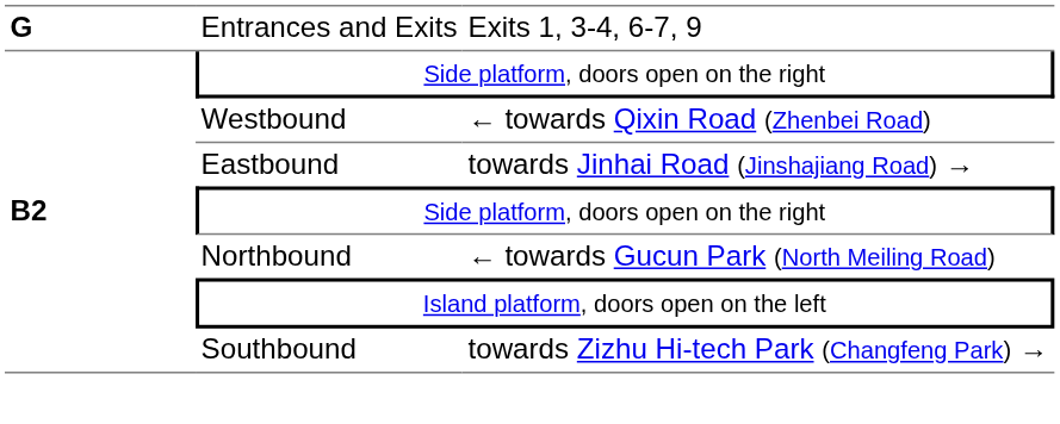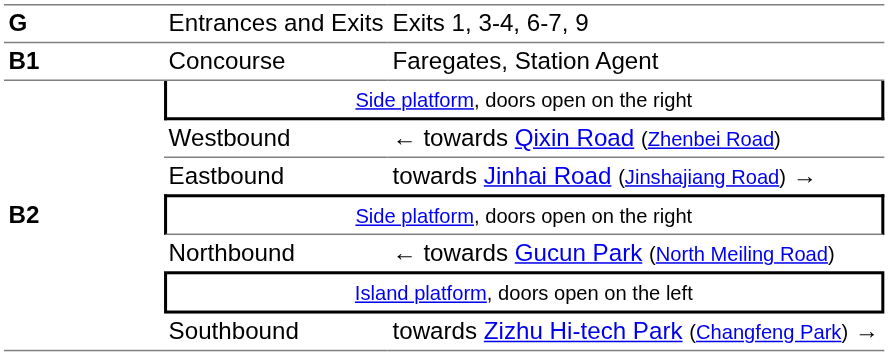+ row: B1 | Concourse | Faregates, Station Agent
